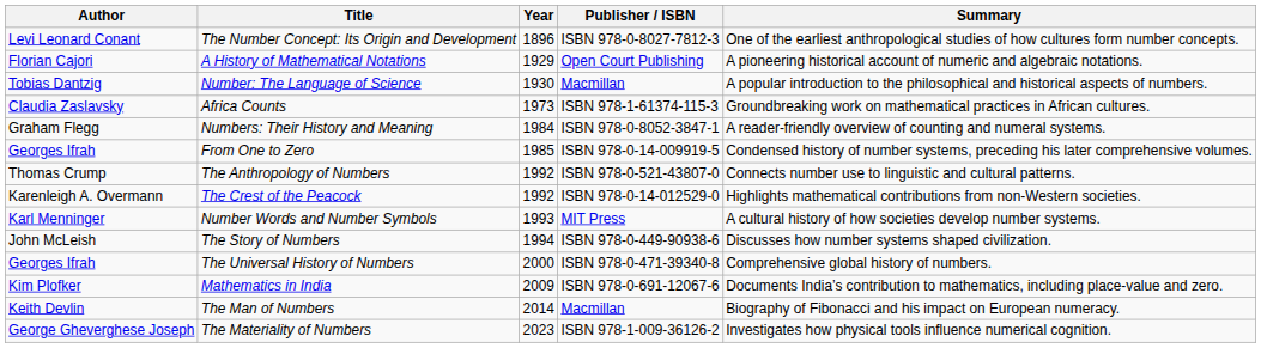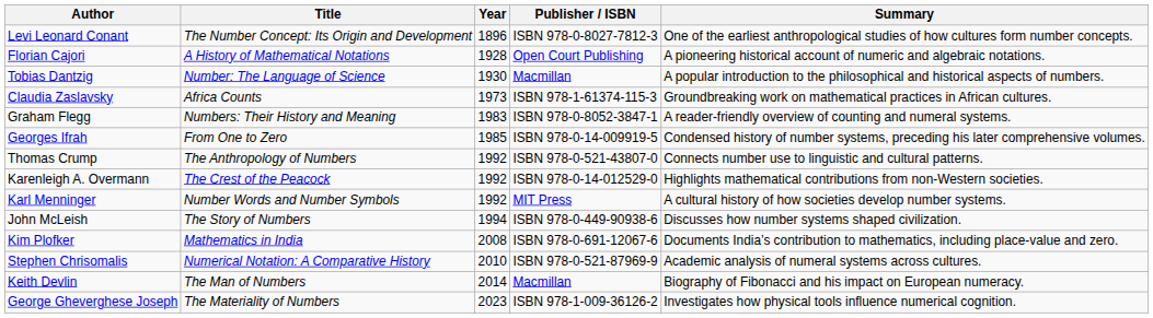A History of Mathematical Notations | Year: 1929 -> 1928
Numbers: Their History and Meaning | Year: 1984 -> 1983
Number Words and Number Symbols | Year: 1993 -> 1992
- row: Georges Ifrah | The Universal History of Numbers | 2000 | ISBN 978-0-471-39340-8 | Comprehensive global history of numbers.
Mathematics in India | Year: 2009 -> 2008
+ row: Stephen Chrisomalis | Numerical Notation: A Comparative History | 2010 | ISBN 978-0-521-87969-9 | Academic analysis of numeral systems across cultures.
